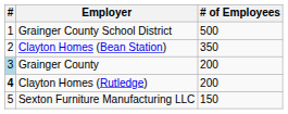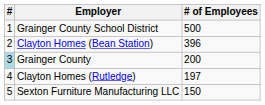Clayton Homes (Bean Station) | # of Employees: 350 -> 396
Clayton Homes (Rutledge) | #: bold -> normal
Clayton Homes (Rutledge) | # of Employees: 200 -> 197
